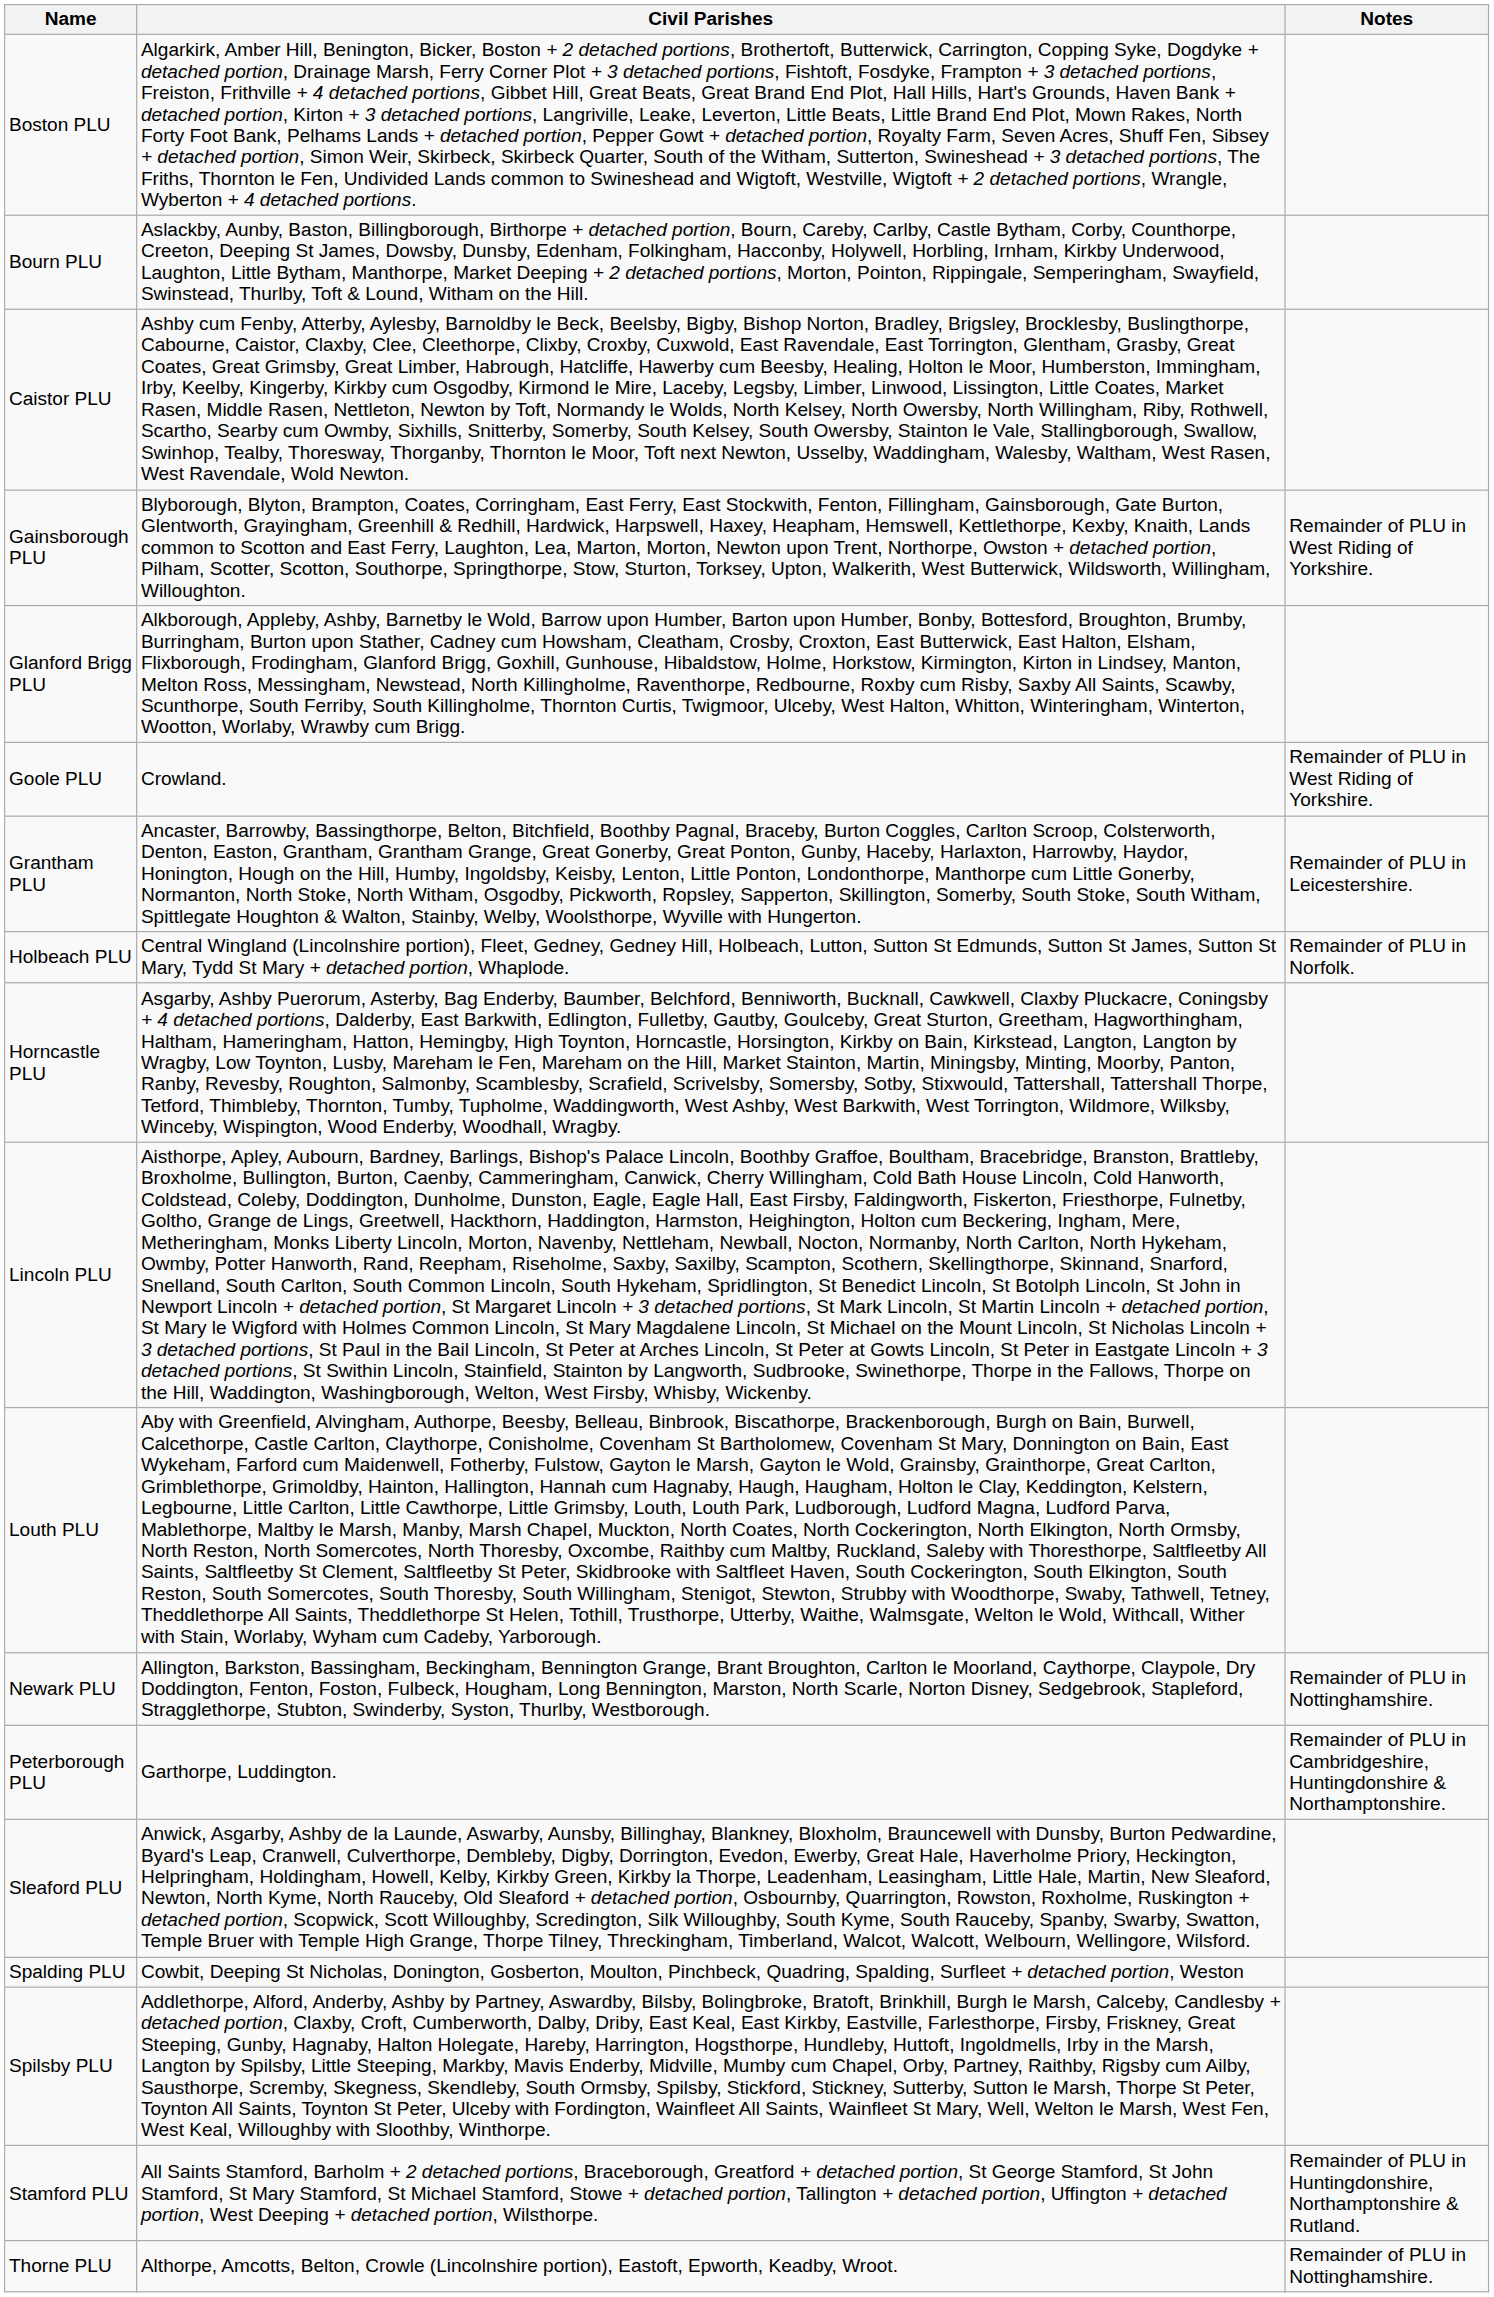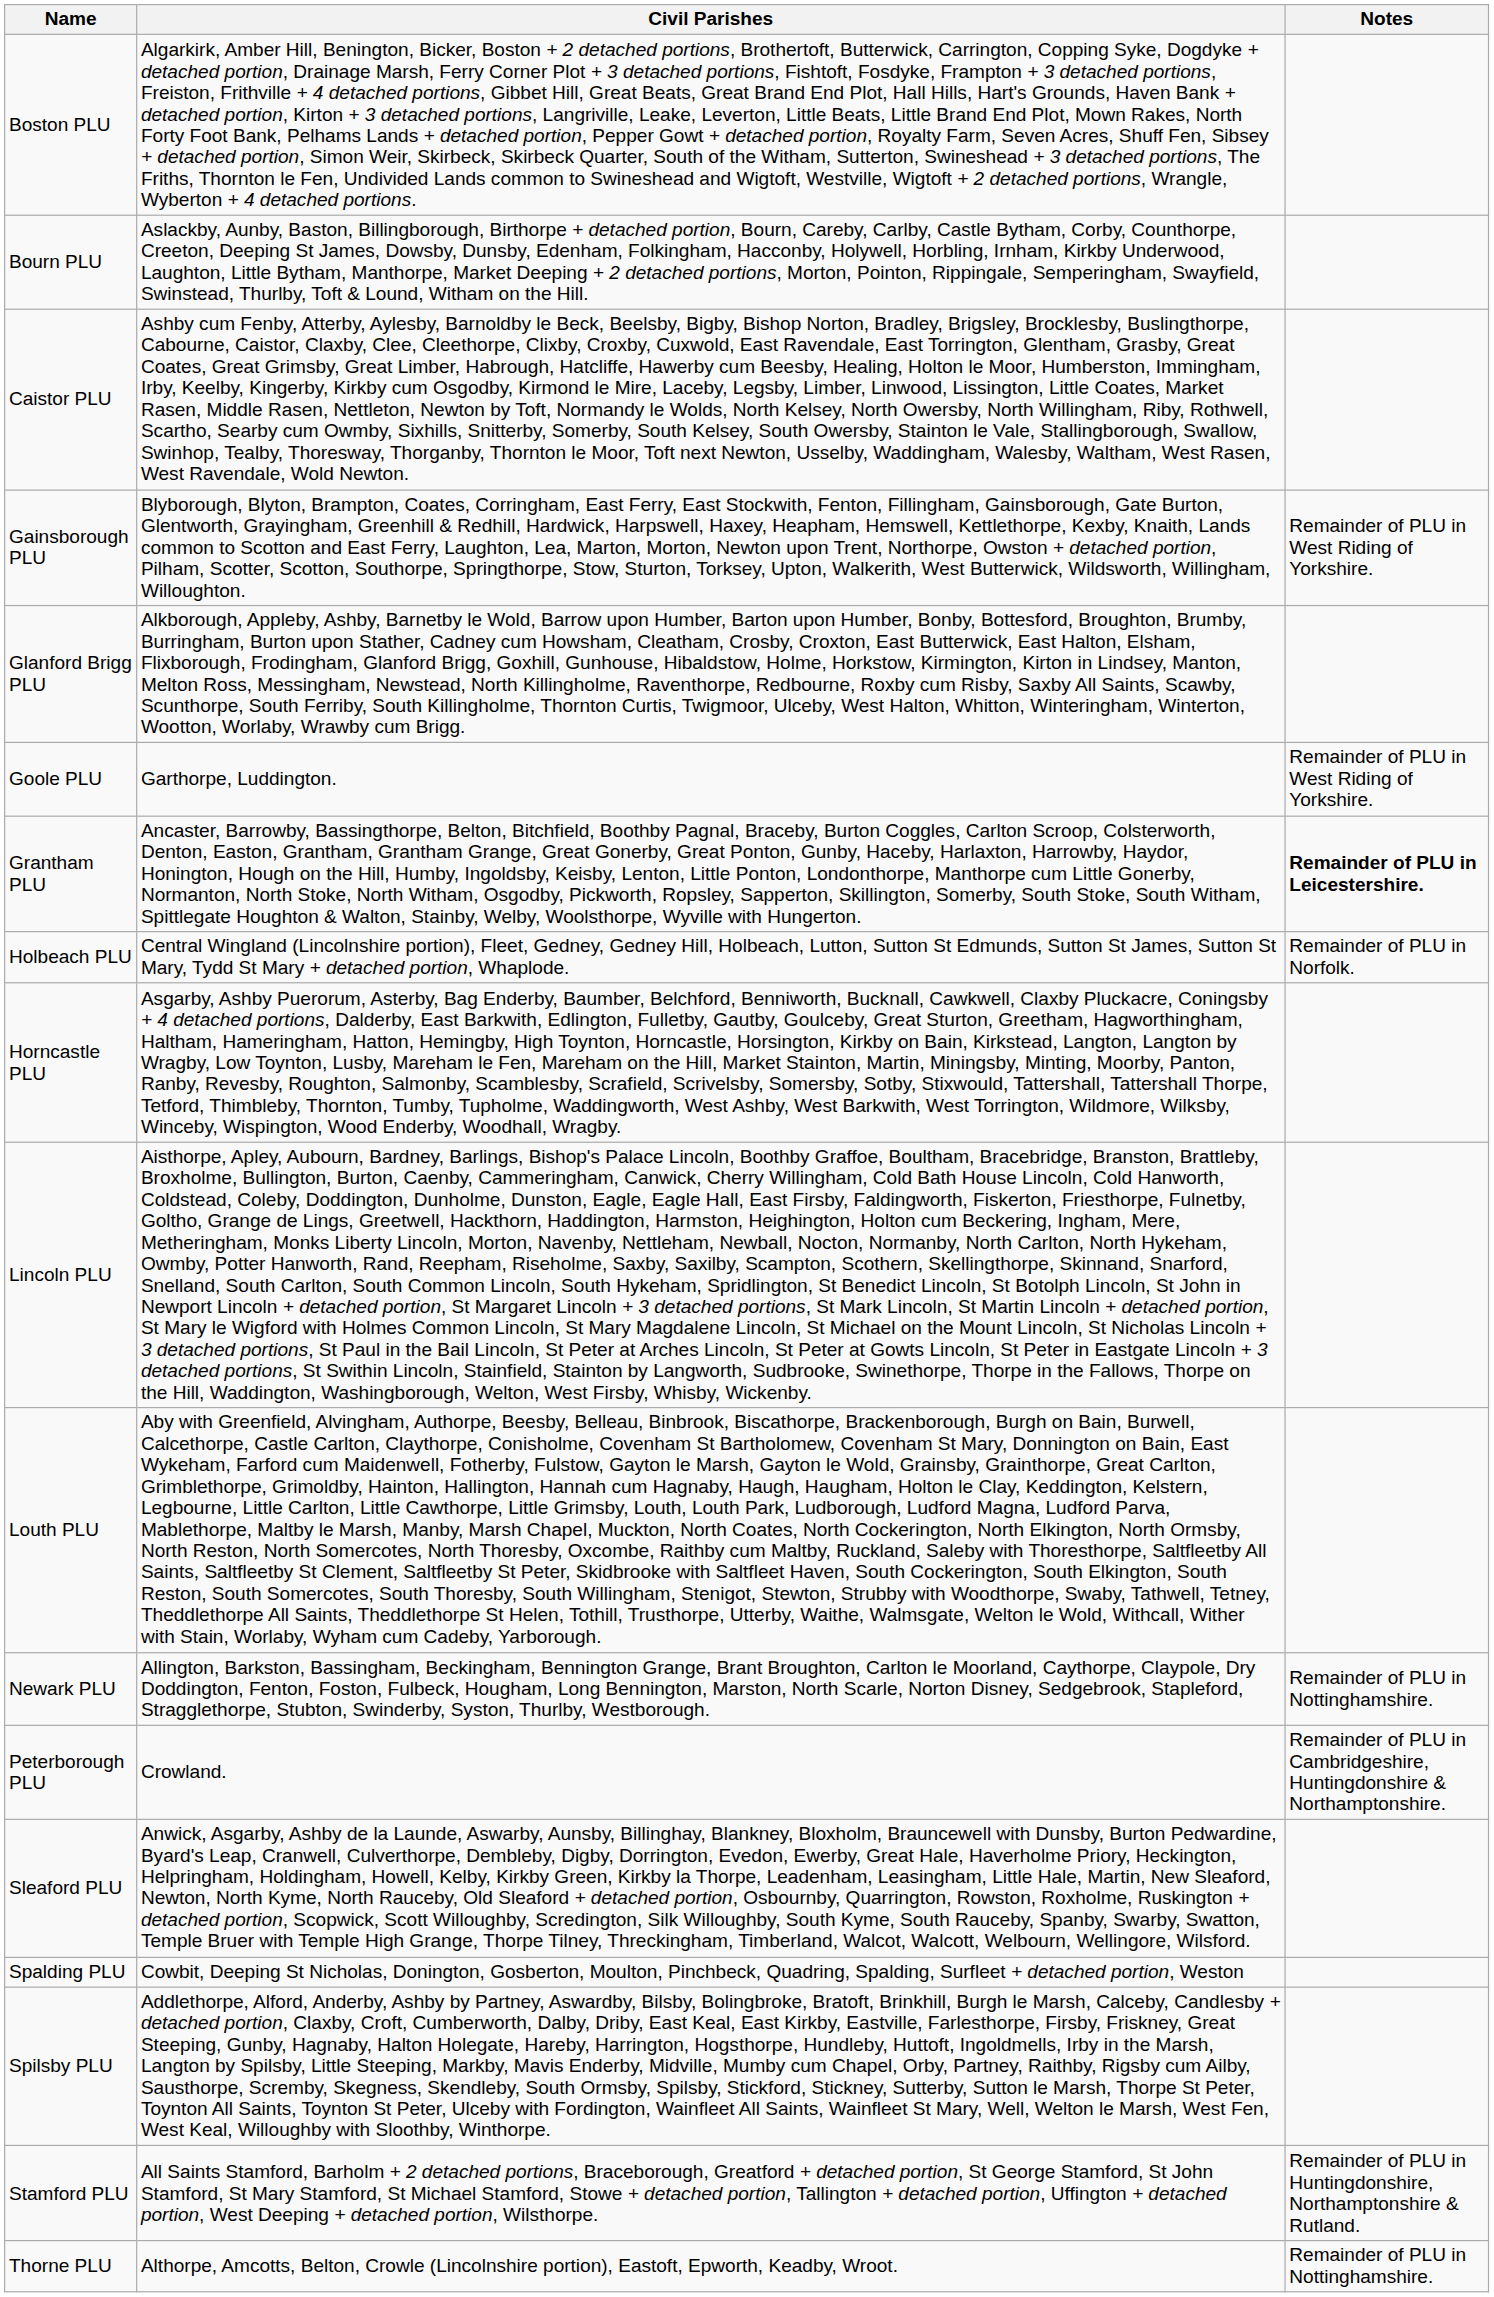Goole PLU | Civil Parishes: Crowland. -> Garthorpe, Luddington.
Grantham PLU | Notes: normal -> bold
Peterborough PLU | Civil Parishes: Garthorpe, Luddington. -> Crowland.
